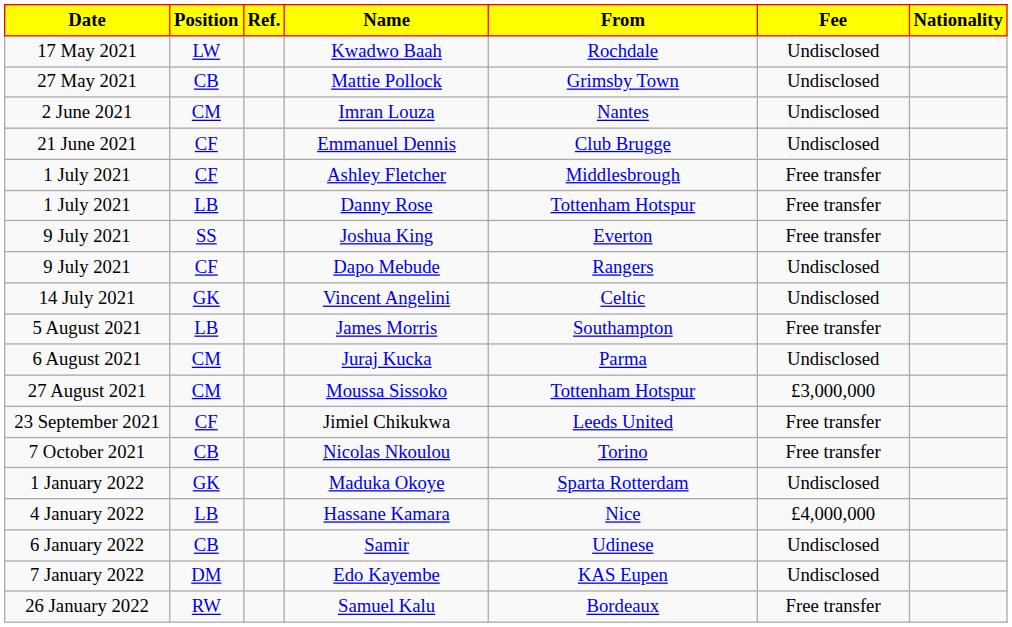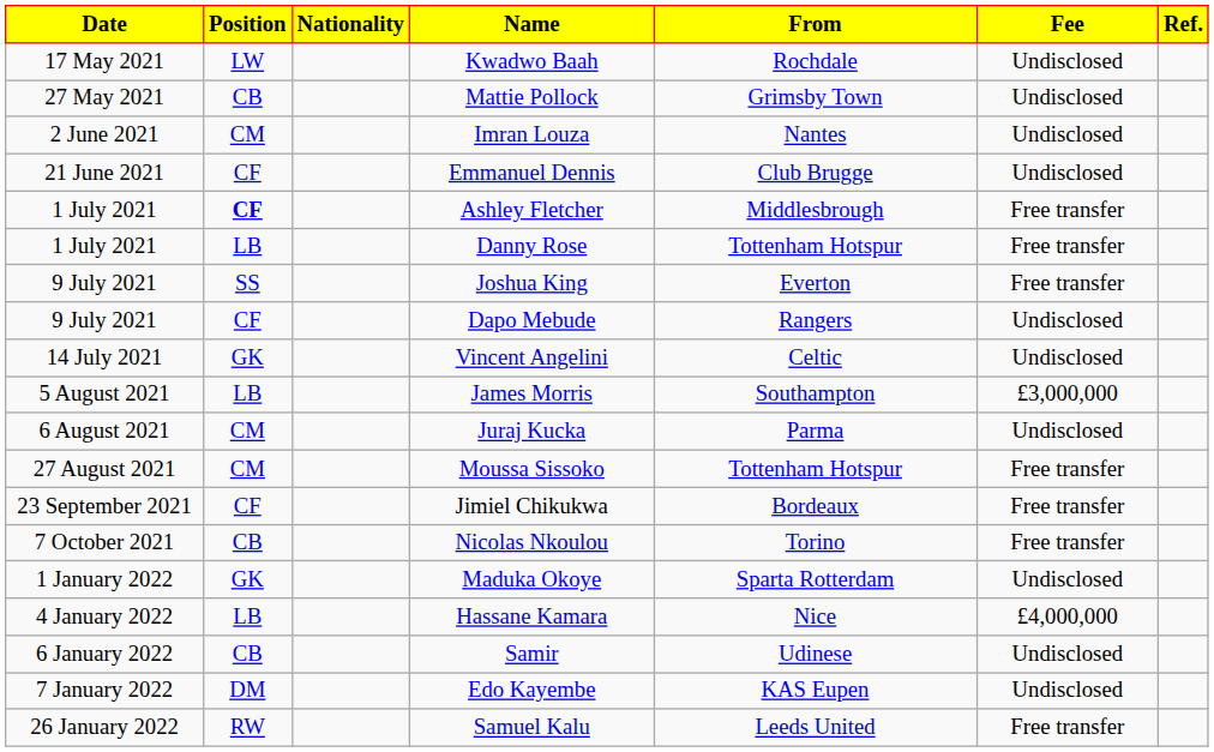columns swapped: Nationality <-> Ref.
Ashley Fletcher | Position: normal -> bold
James Morris | Fee: Free transfer -> £3,000,000
Moussa Sissoko | Fee: £3,000,000 -> Free transfer
Jimiel Chikukwa | From: Leeds United -> Bordeaux
Samuel Kalu | From: Bordeaux -> Leeds United
